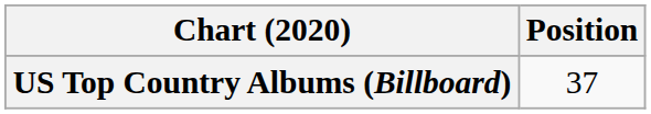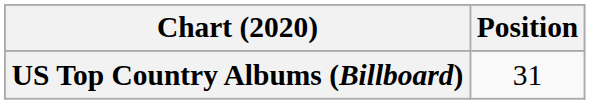US Top Country Albums (Billboard) | Position: 37 -> 31
